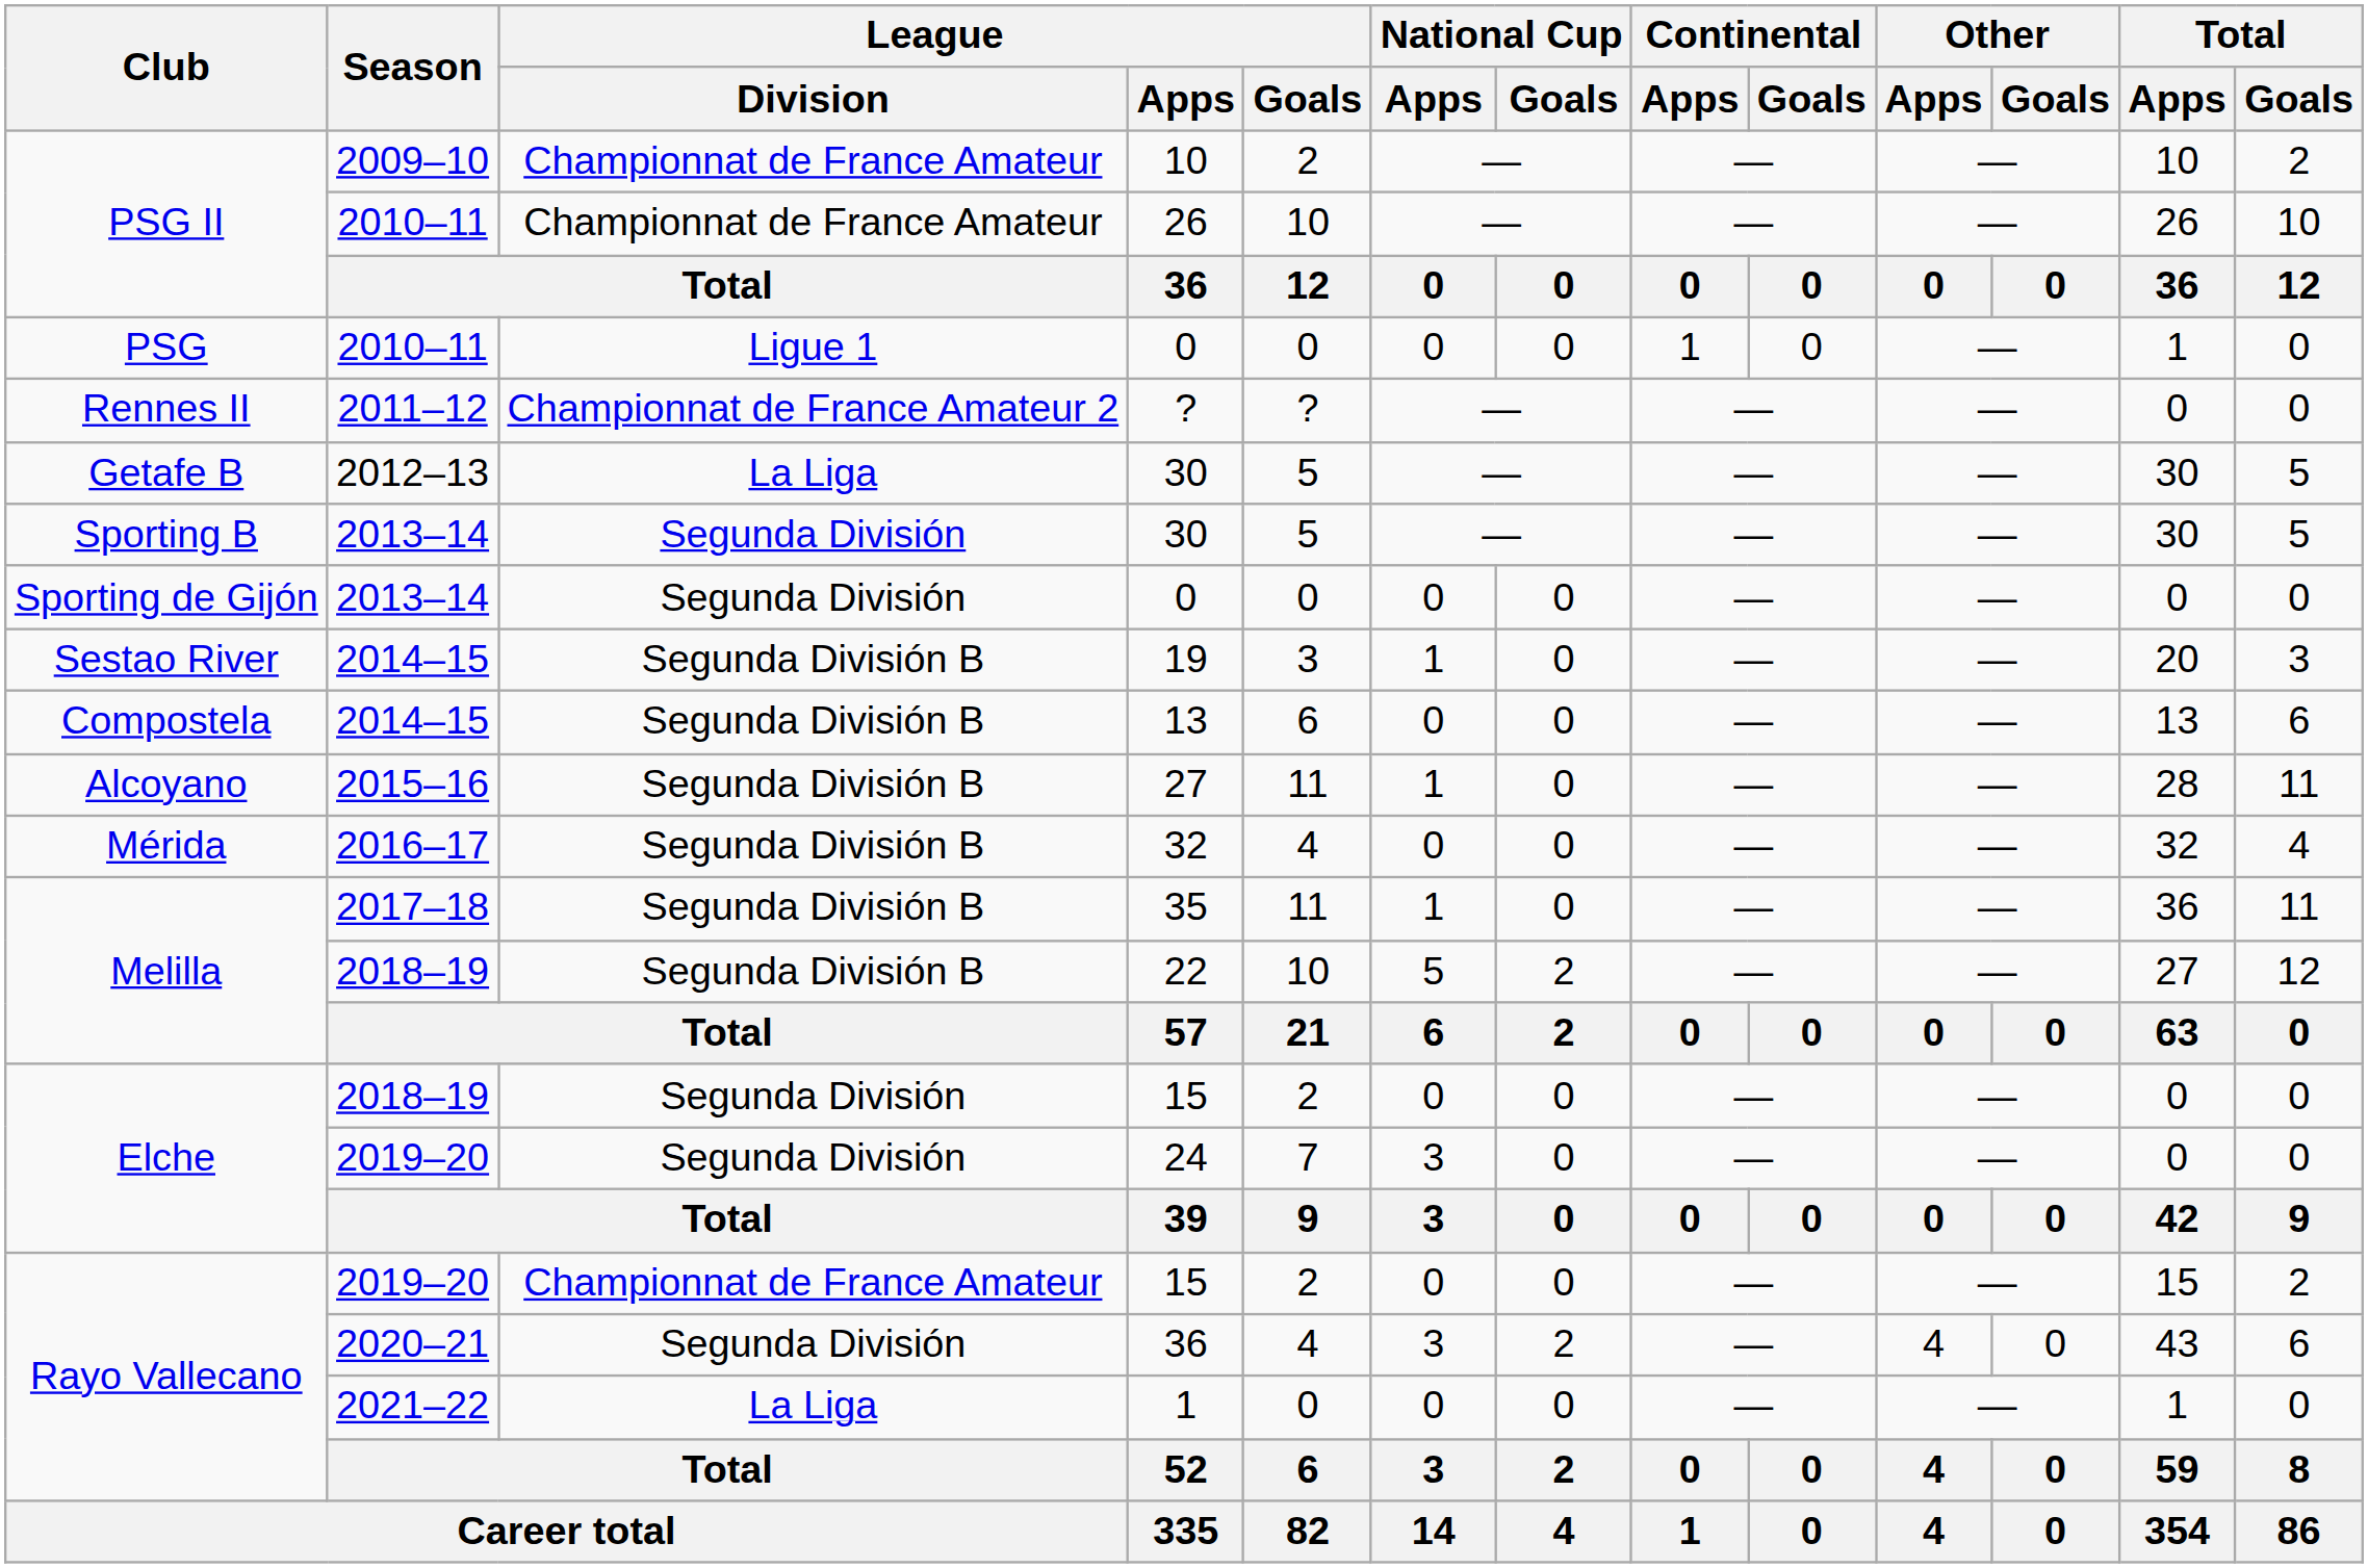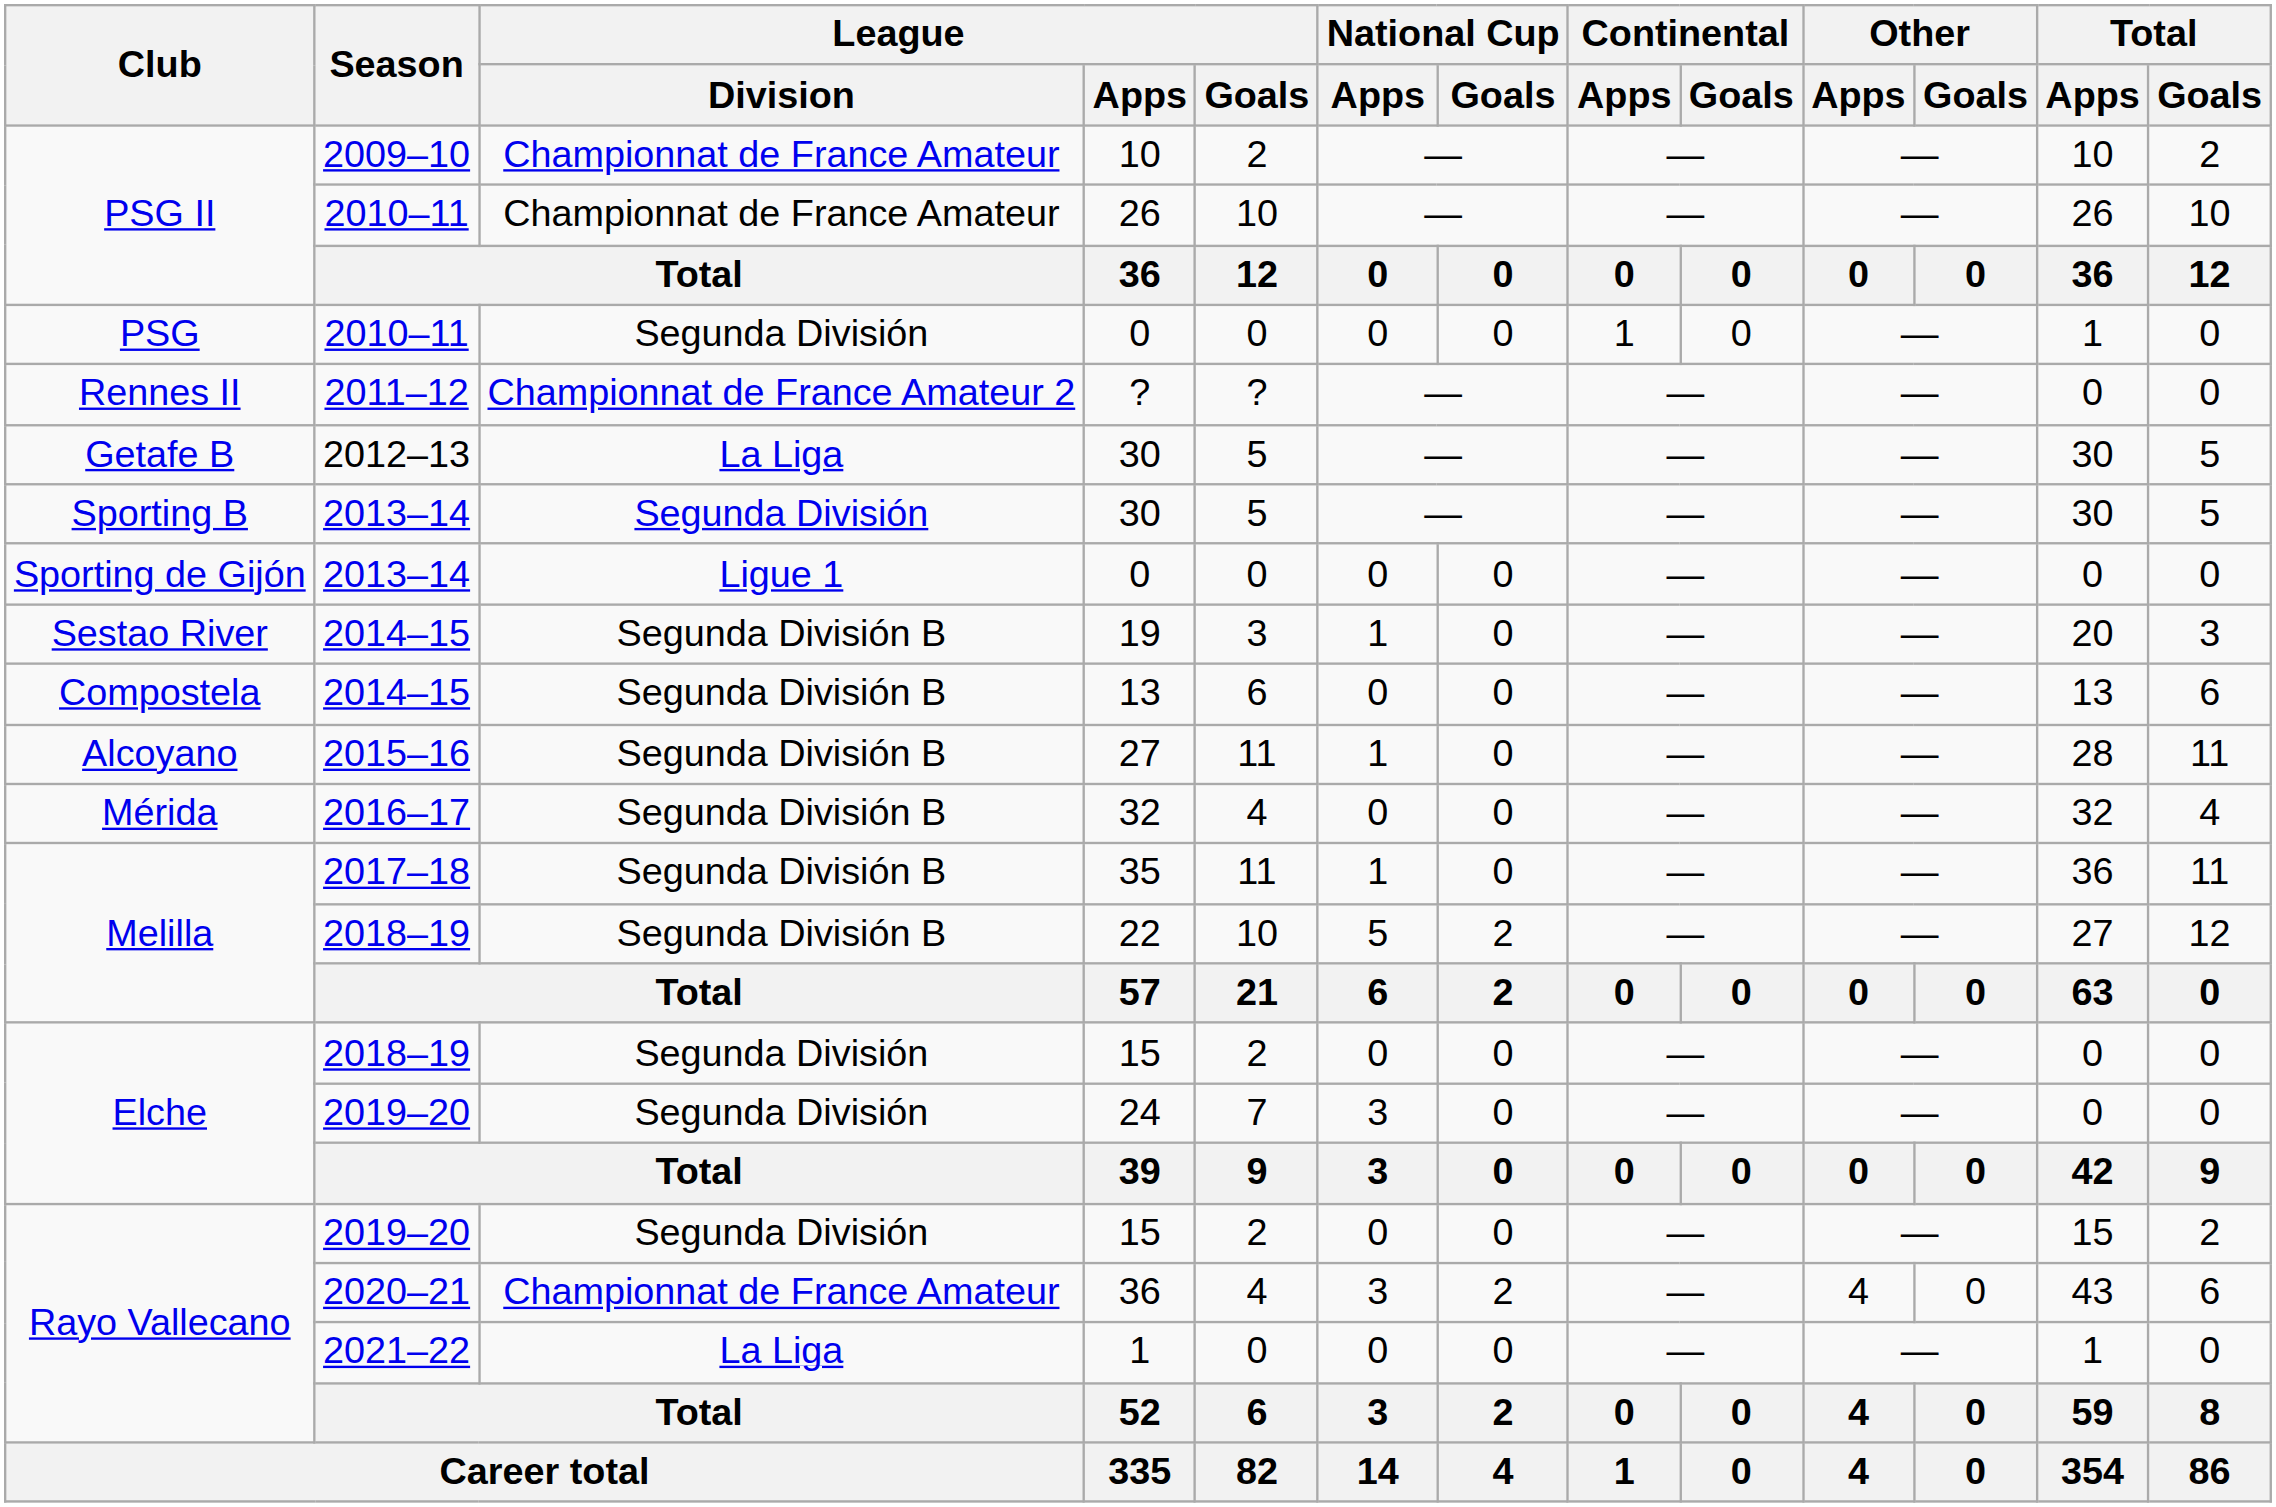PSG / 0 | League / Division: Ligue 1 -> Segunda División
Sporting de Gijón / 0 | League / Division: Segunda División -> Ligue 1
Rayo Vallecano / 15 | League / Division: Championnat de France Amateur -> Segunda División
Rayo Vallecano / 36 | League / Division: Segunda División -> Championnat de France Amateur
